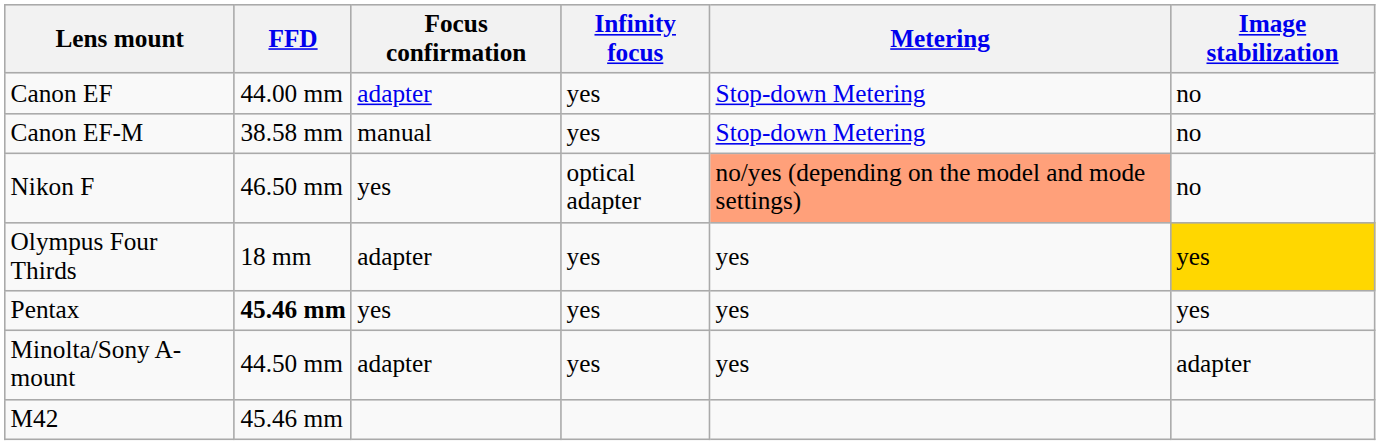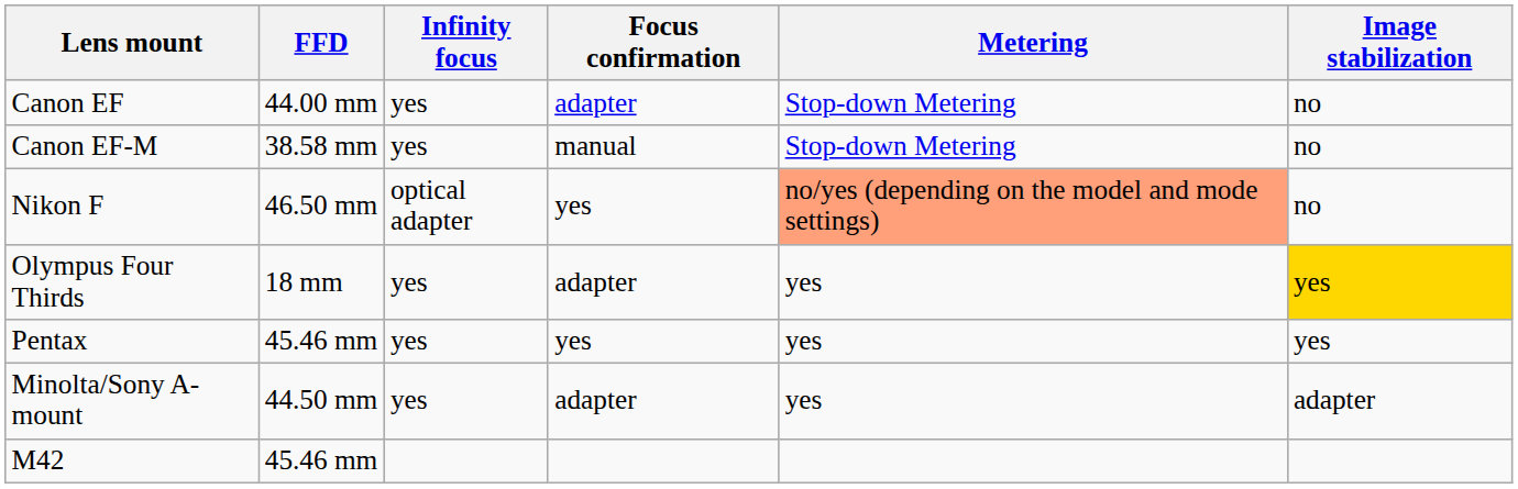columns swapped: Infinity focus <-> Focus confirmation
Pentax | FFD: bold -> normal
